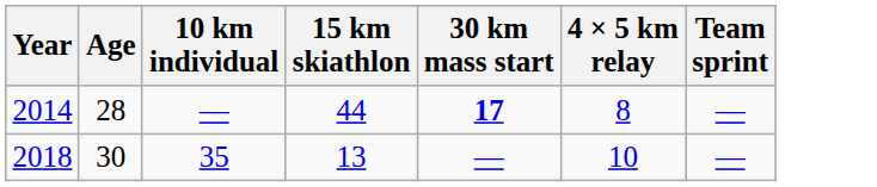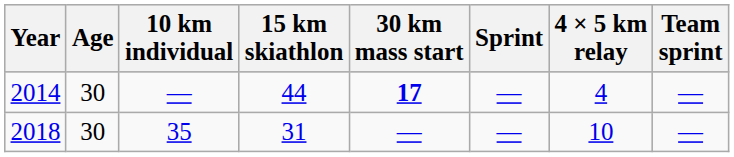+ column: Sprint | — | —
2014 | Age: 28 -> 30
2014 | 4 × 5 km relay: 8 -> 4
2018 | 15 km skiathlon: 13 -> 31
